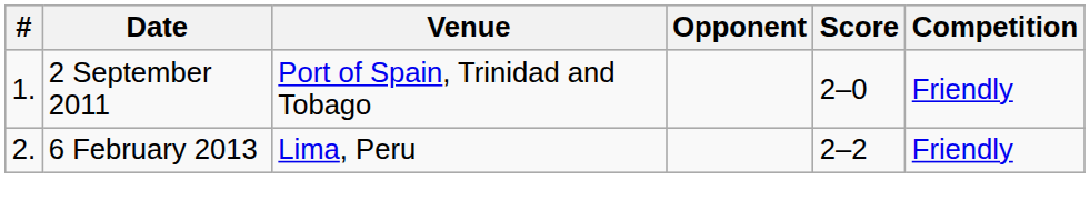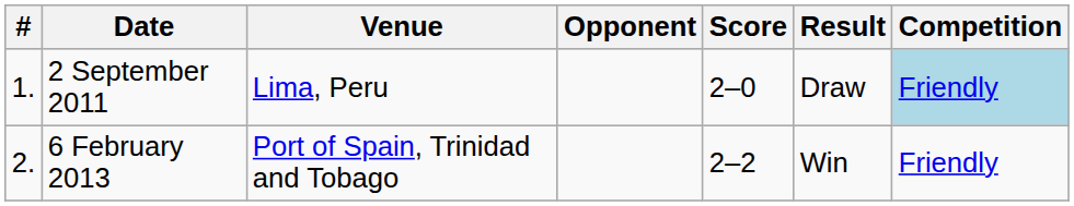+ column: Result | Draw | Win
2 September 2011 | Venue: Port of Spain, Trinidad and Tobago -> Lima, Peru
2 September 2011 | Competition: no background -> lightblue background
6 February 2013 | Venue: Lima, Peru -> Port of Spain, Trinidad and Tobago
